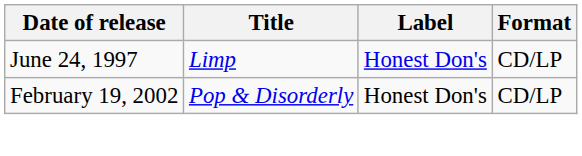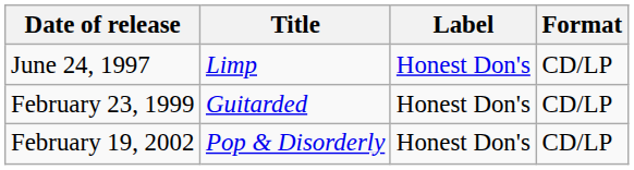+ row: February 23, 1999 | Guitarded | Honest Don's | CD/LP
